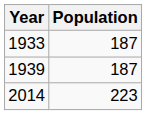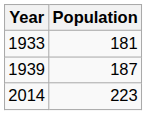1933 | Population: 187 -> 181
